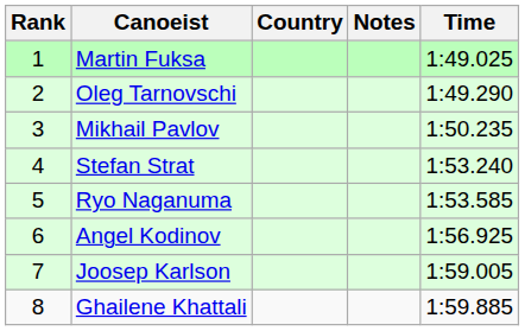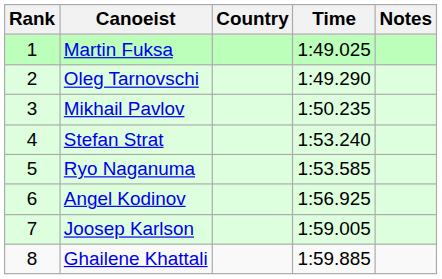columns swapped: Time <-> Notes
